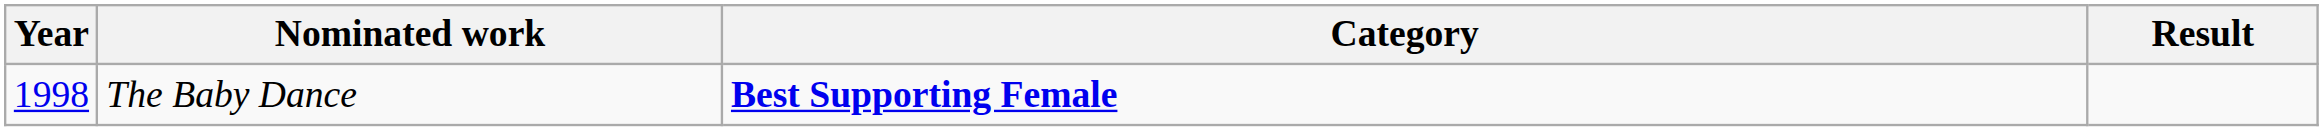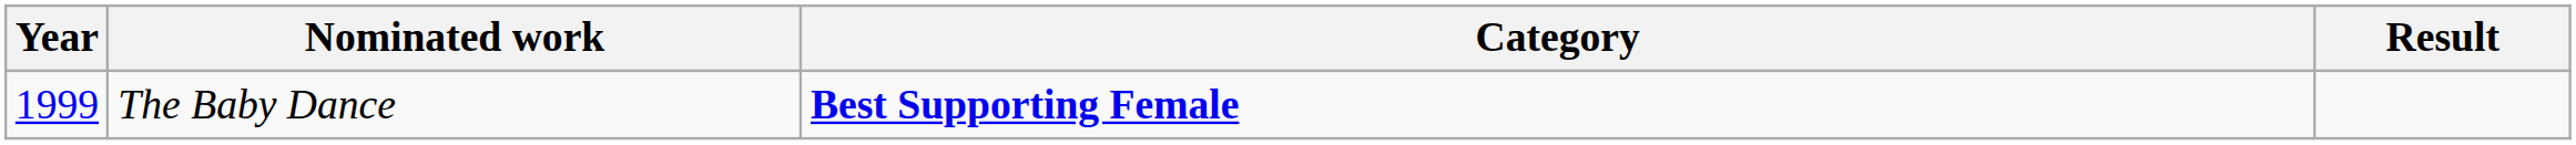The Baby Dance | Year: 1998 -> 1999
